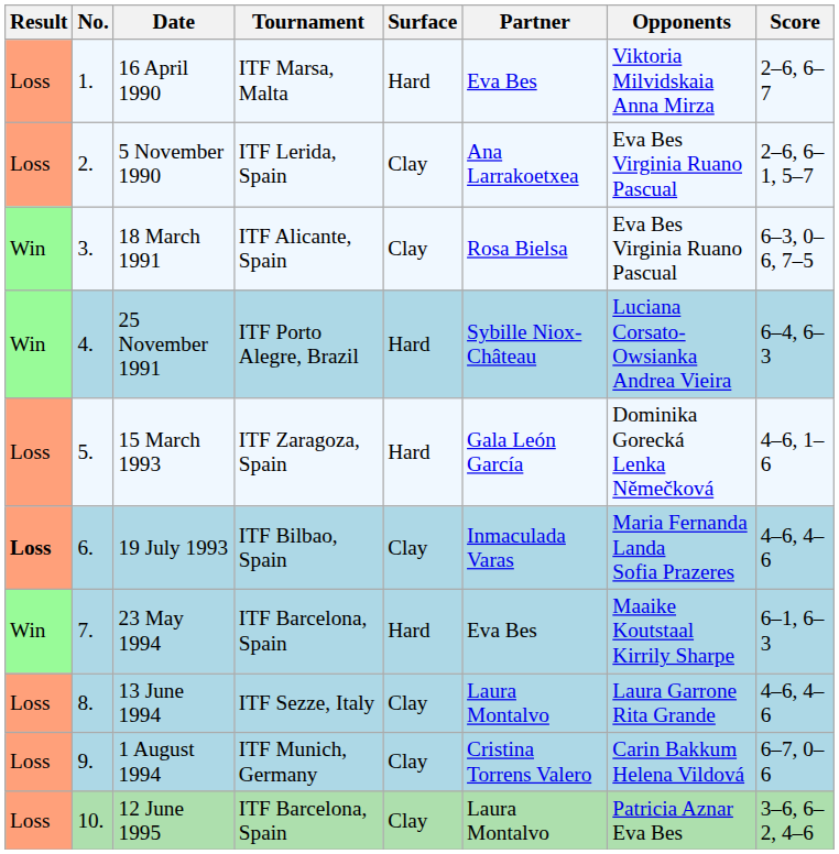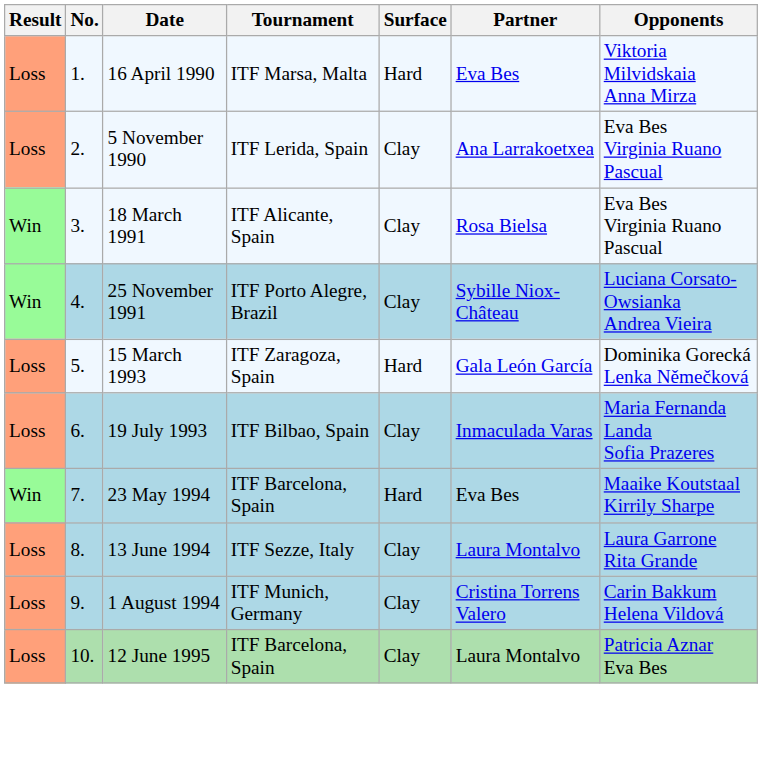- column: Score | 2–6, 6–7 | 2–6, 6–1, 5–7 | 6–3, 0–6, 7–5 | 6–4, 6–3 | 4–6, 1–6 | 4–6, 4–6 | 6–1, 6–3 | 4–6, 4–6 | 6–7, 0–6 | 3–6, 6–2, 4–6
25 November 1991 | Surface: Hard -> Clay
19 July 1993 | Result: bold -> normal
